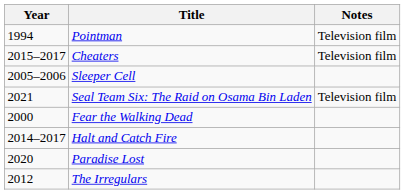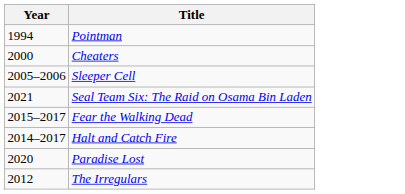- column: Notes | Television film | Television film | Television film
Cheaters | Year: 2015–2017 -> 2000
Fear the Walking Dead | Year: 2000 -> 2015–2017
